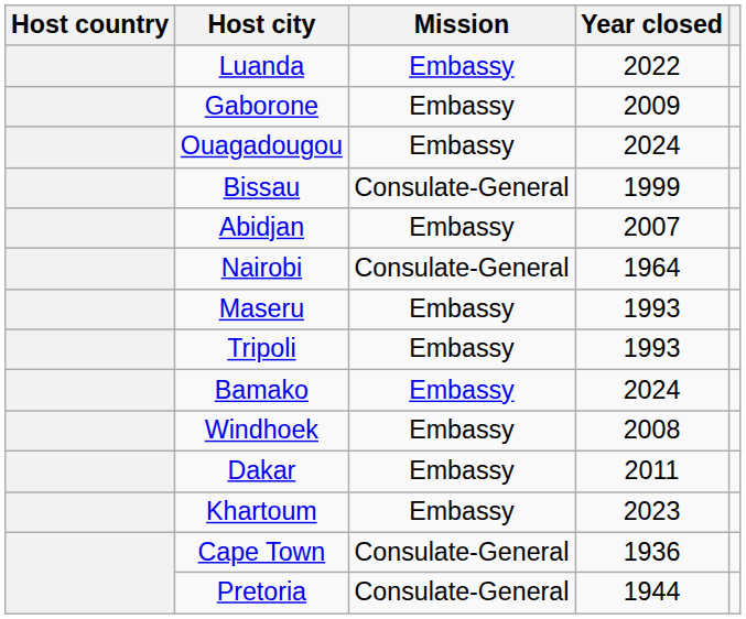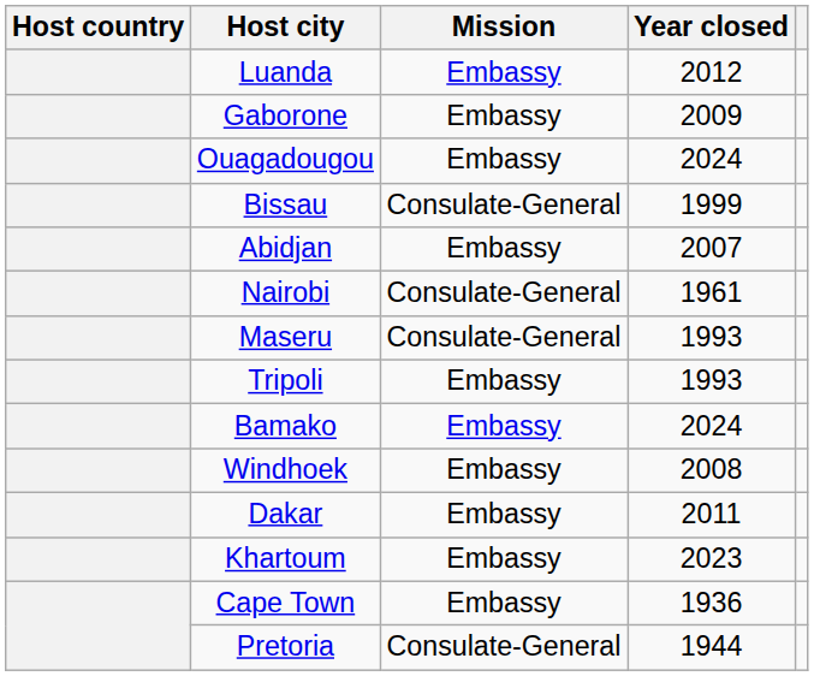Luanda | Year closed: 2022 -> 2012
Nairobi | Year closed: 1964 -> 1961
Maseru | Mission: Embassy -> Consulate-General
Cape Town | Mission: Consulate-General -> Embassy
